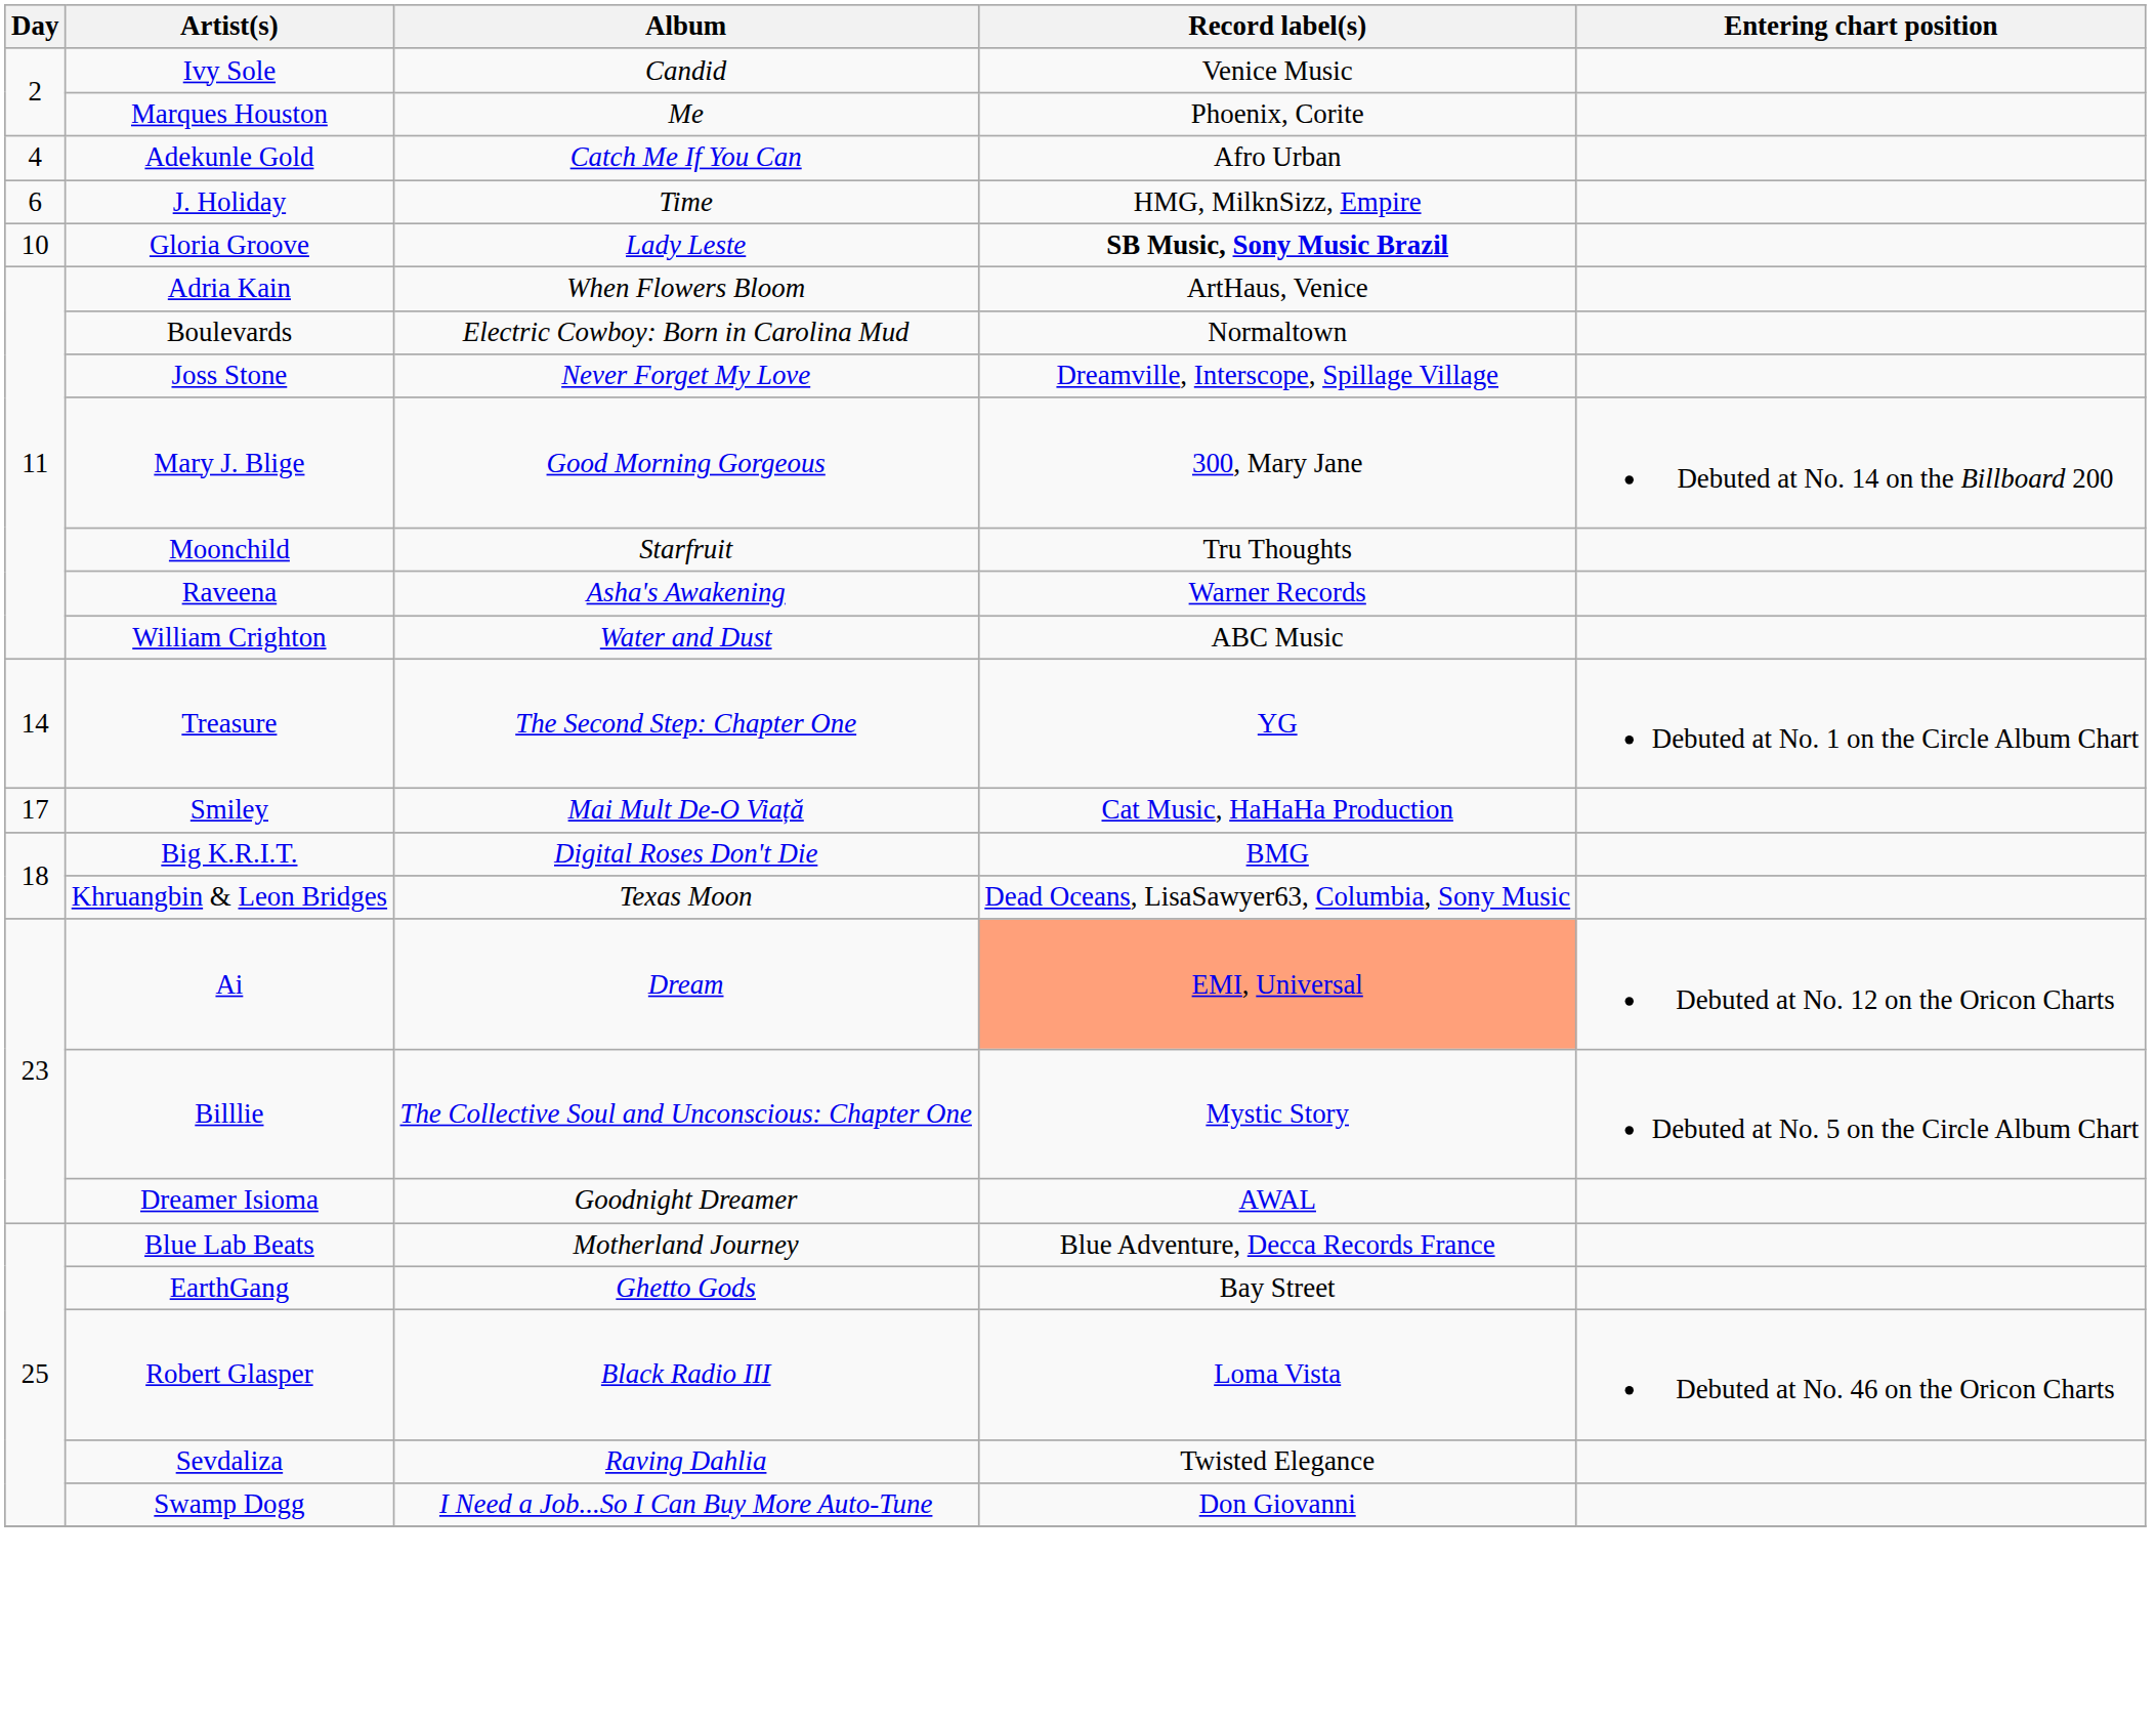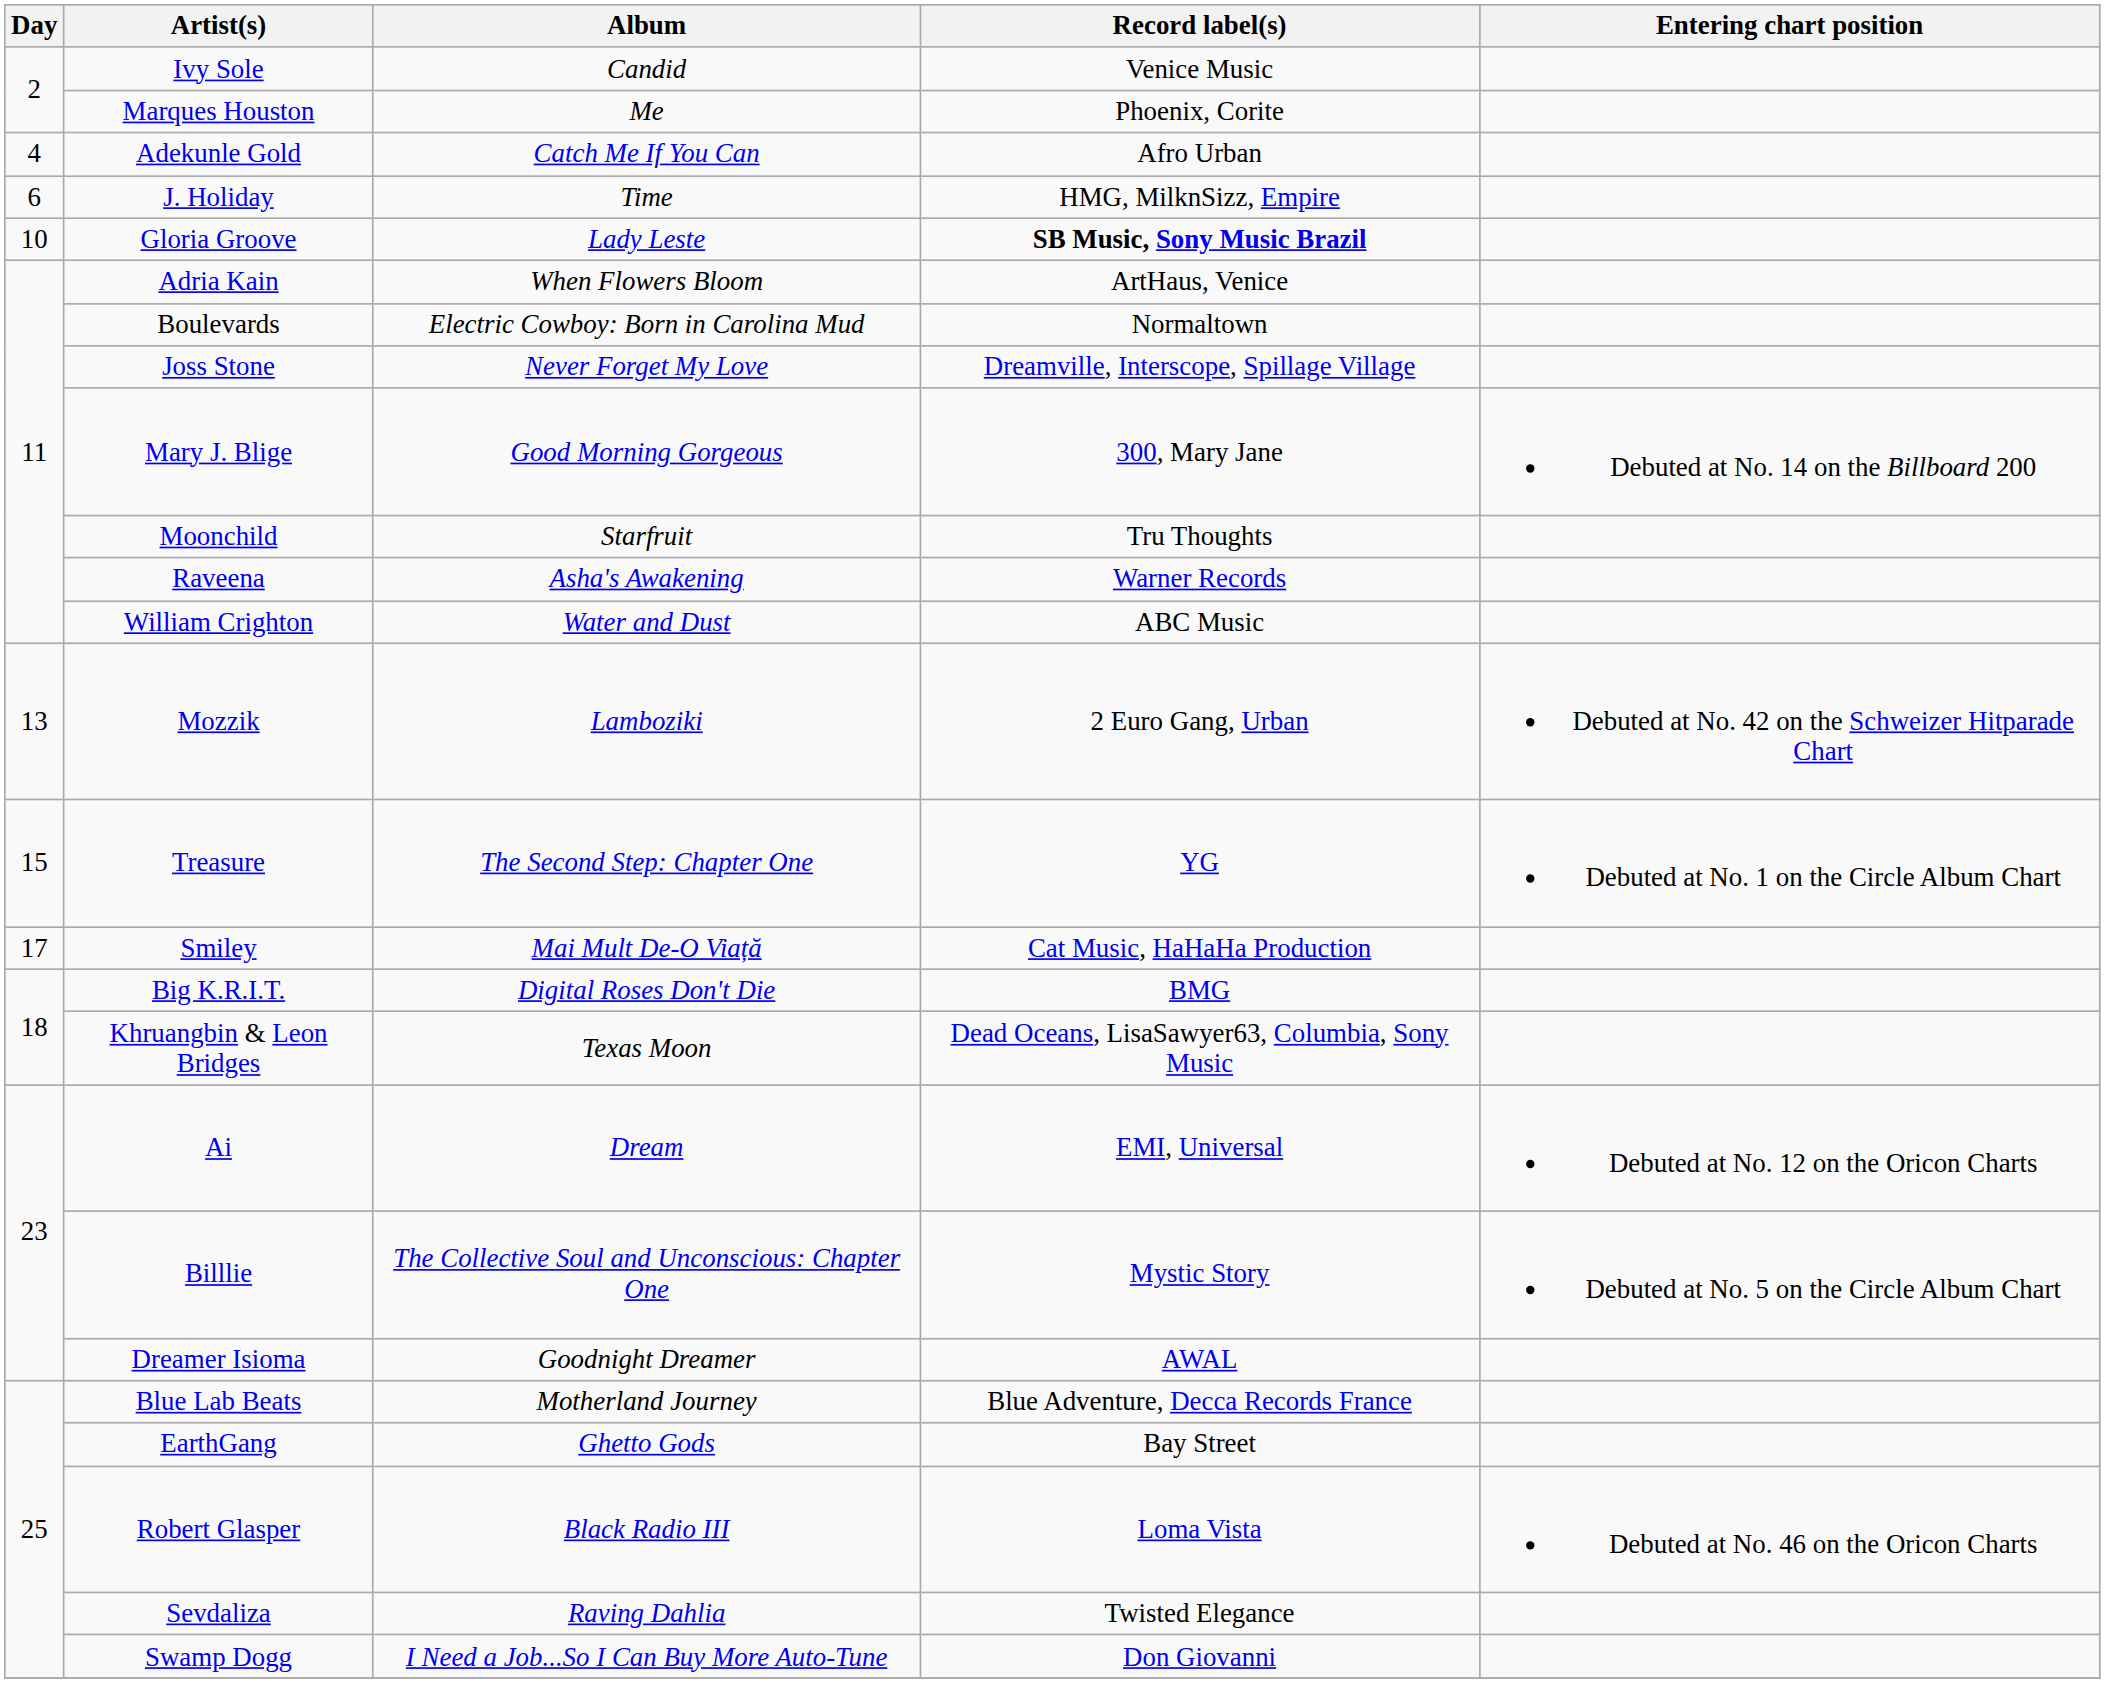+ row: 13 | Mozzik | Lamboziki | 2 Euro Gang, Urban | Debuted at No. 42 on the Schweizer Hitparade Chart
Treasure | Day: 14 -> 15
Ai | Record label(s): lightsalmon background -> no background
